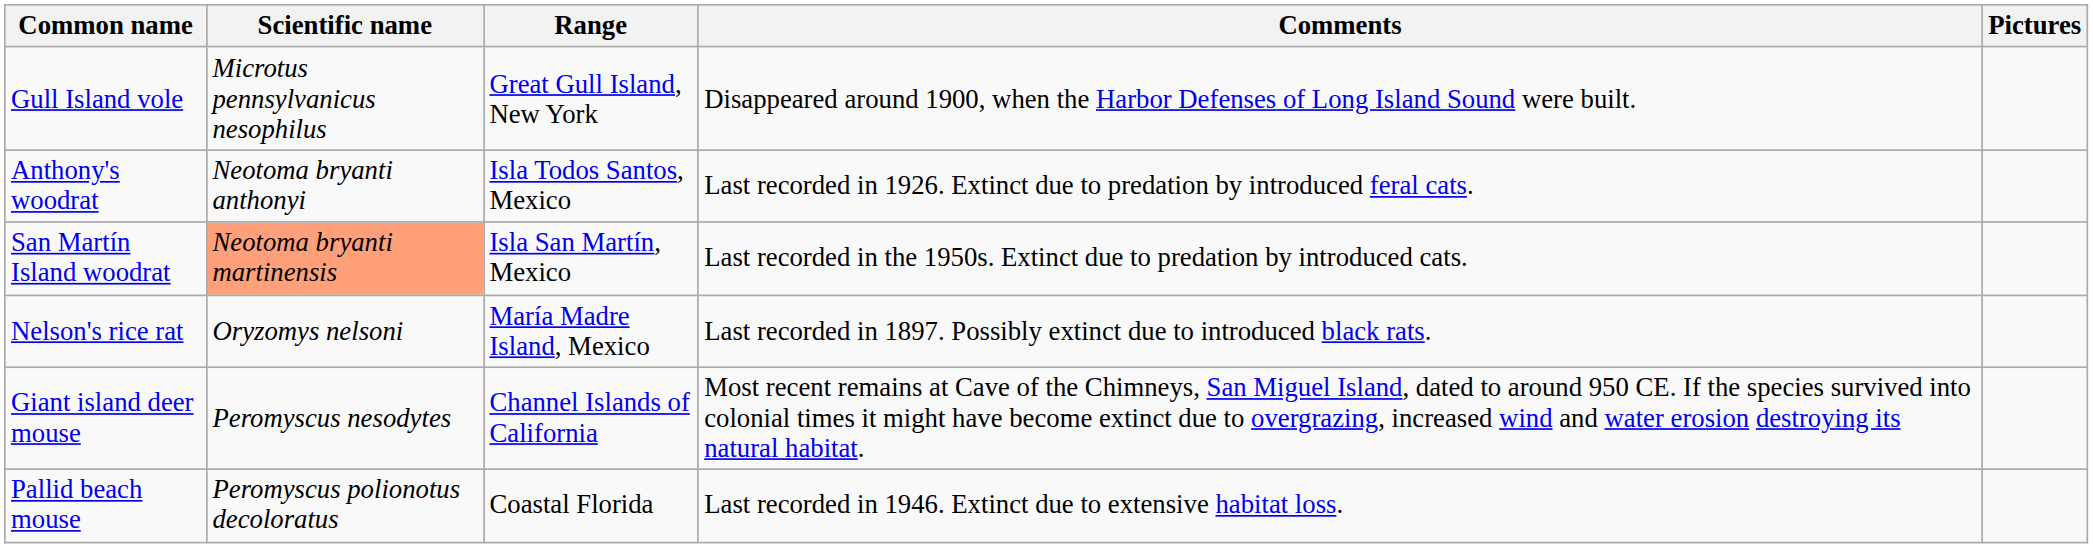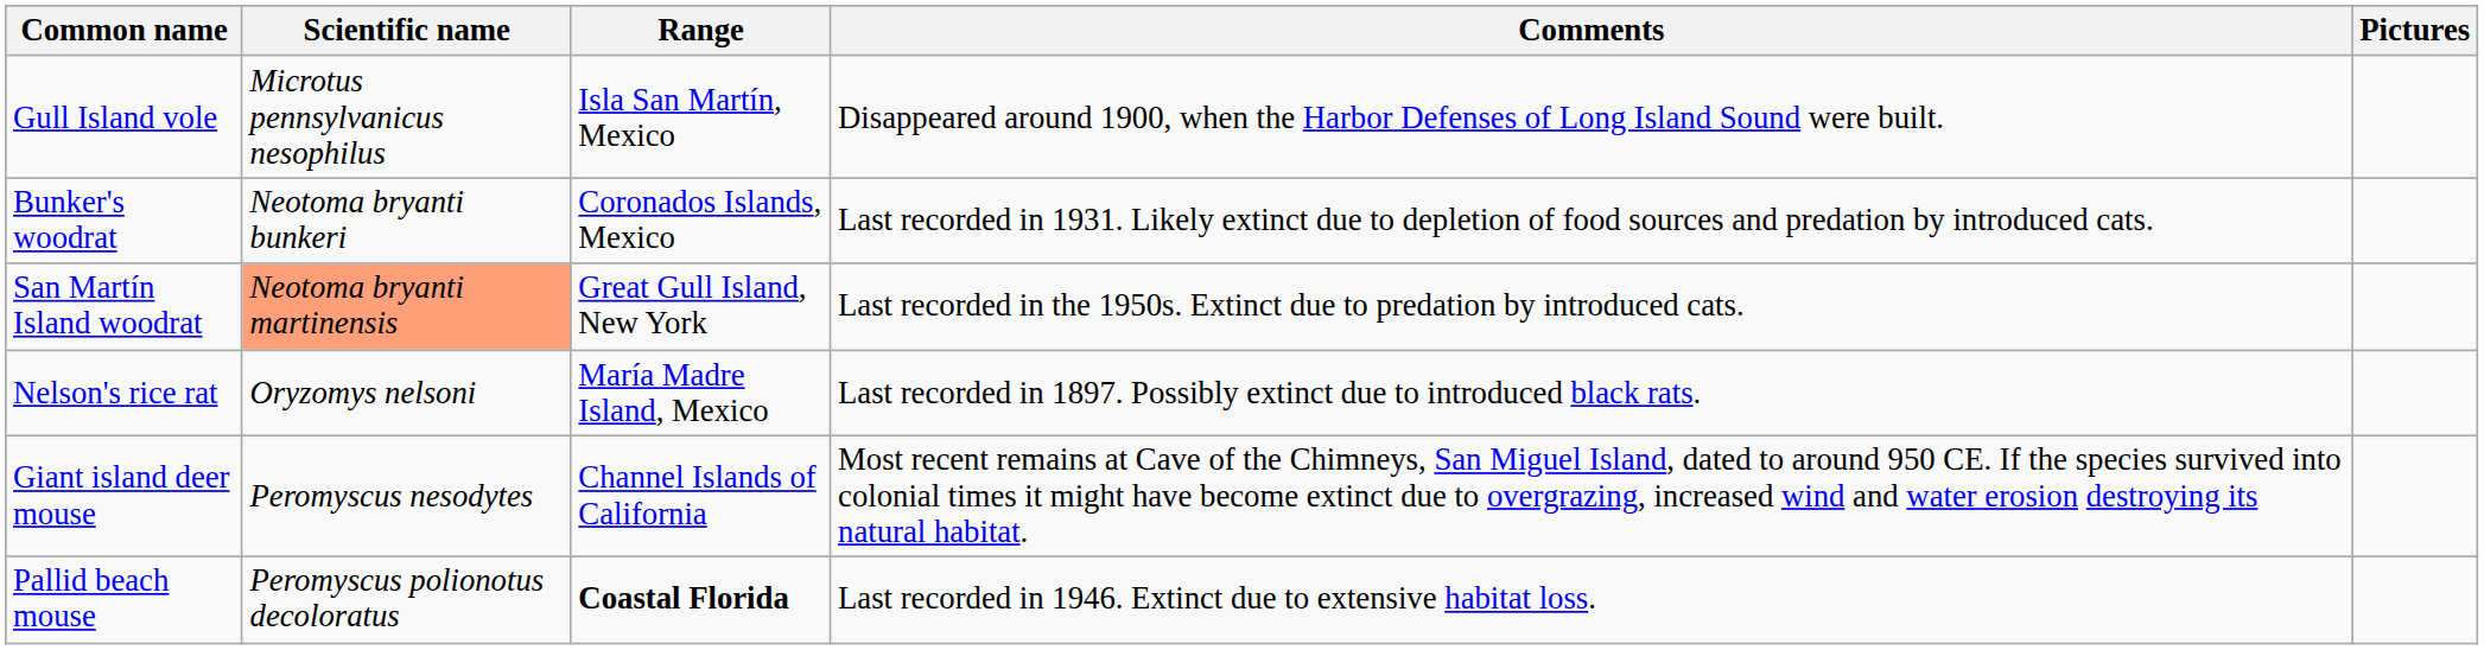Gull Island vole | Range: Great Gull Island, New York -> Isla San Martín, Mexico
- row: Anthony's woodrat | Neotoma bryanti anthonyi | Isla Todos Santos, Mexico | Last recorded in 1926. Extinct due to predation by introduced feral cats.
+ row: Bunker's woodrat | Neotoma bryanti bunkeri | Coronados Islands, Mexico | Last recorded in 1931. Likely extinct due to depletion of food sources and predation by introduced cats.
San Martín Island woodrat | Range: Isla San Martín, Mexico -> Great Gull Island, New York
Pallid beach mouse | Range: normal -> bold
